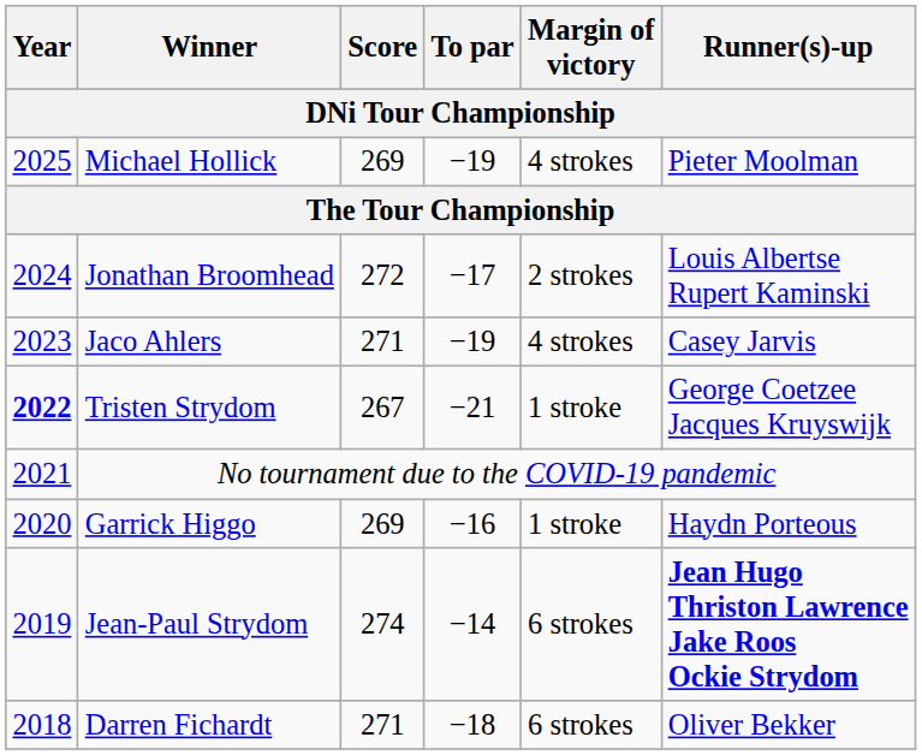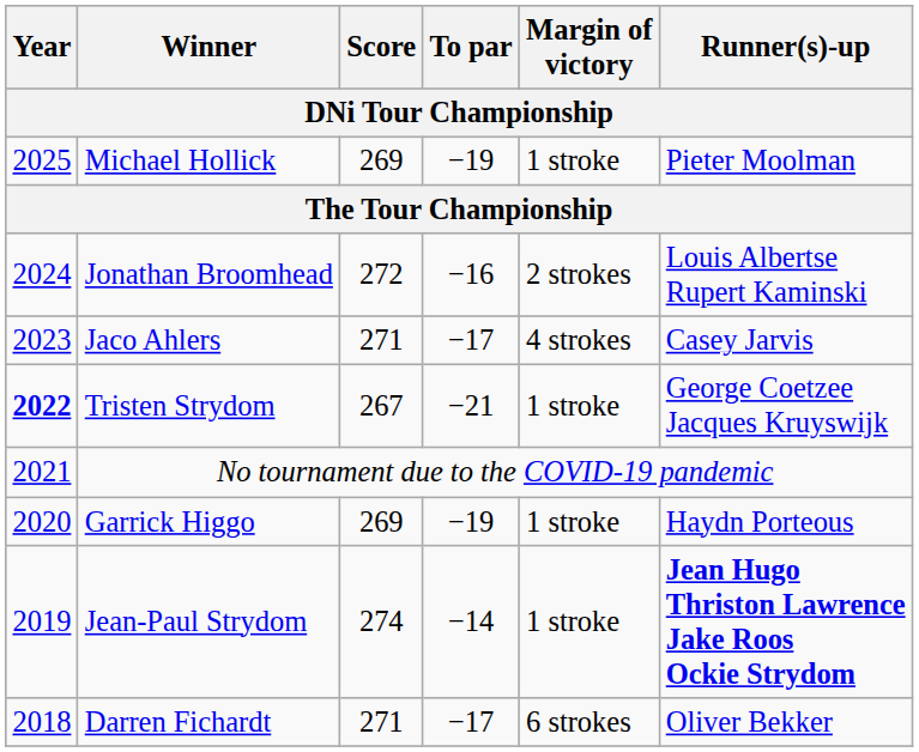Michael Hollick | Margin of victory / DNi Tour Championship: 4 strokes -> 1 stroke
Jonathan Broomhead | To par / DNi Tour Championship: −17 -> −16
Jaco Ahlers | To par / DNi Tour Championship: −19 -> −17
Garrick Higgo | To par / DNi Tour Championship: −16 -> −19
Jean-Paul Strydom | Margin of victory / DNi Tour Championship: 6 strokes -> 1 stroke
Darren Fichardt | To par / DNi Tour Championship: −18 -> −17
